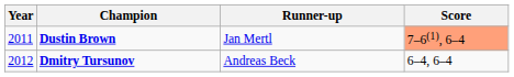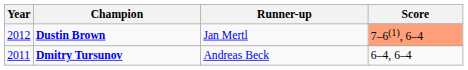Dustin Brown | Year: 2011 -> 2012
Dmitry Tursunov | Year: 2012 -> 2011
